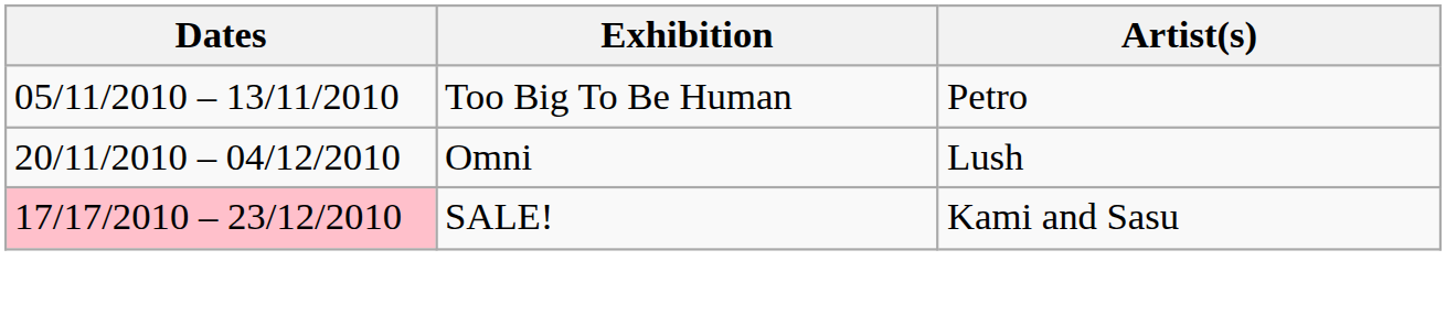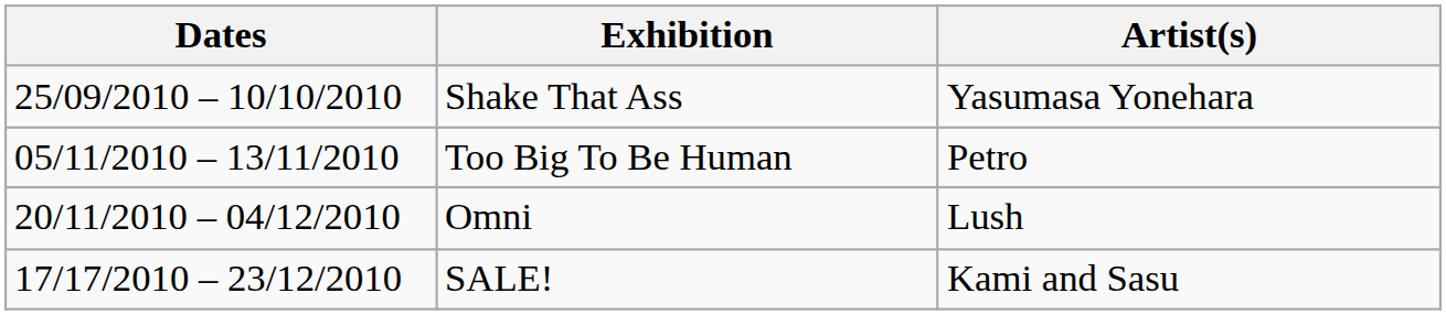+ row: 25/09/2010 – 10/10/2010 | Shake That Ass | Yasumasa Yonehara
SALE! | Dates: pink background -> no background
